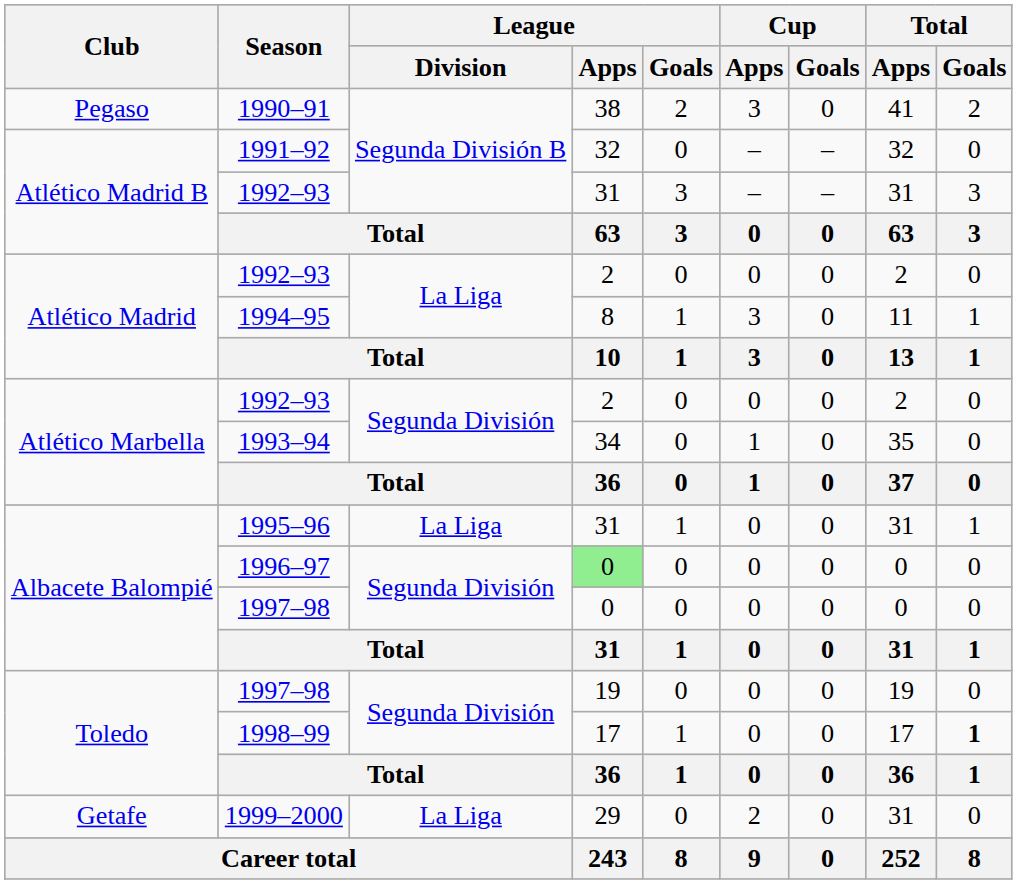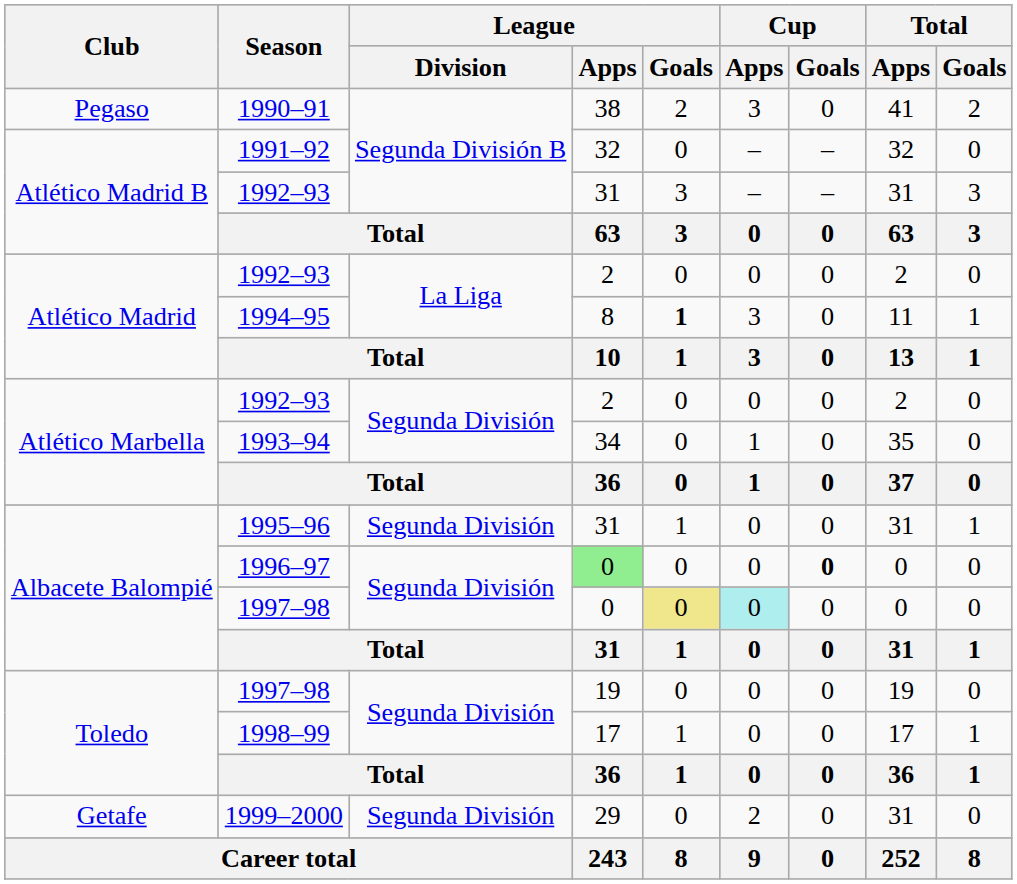1994–95 | League / Goals: normal -> bold
1995–96 | League / Division: La Liga -> Segunda División
1996–97 | Cup / Goals: normal -> bold
Albacete Balompié / 1997–98 | League / Goals: no background -> khaki background
Albacete Balompié / 1997–98 | Cup / Apps: no background -> paleturquoise background
1998–99 | Total / Goals: bold -> normal
1999–2000 | League / Division: La Liga -> Segunda División
